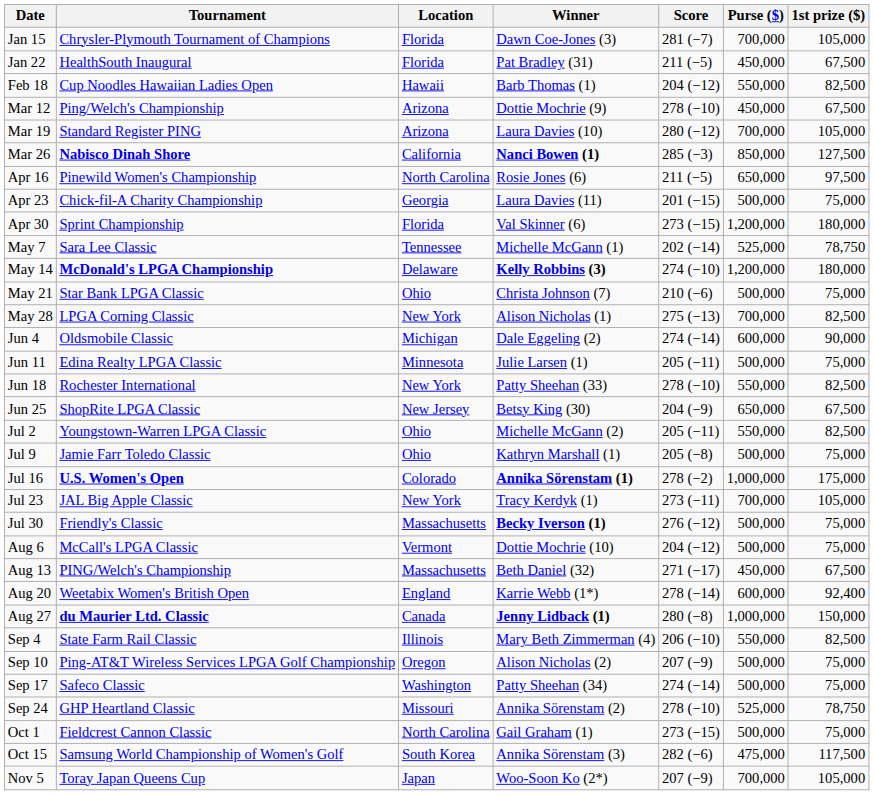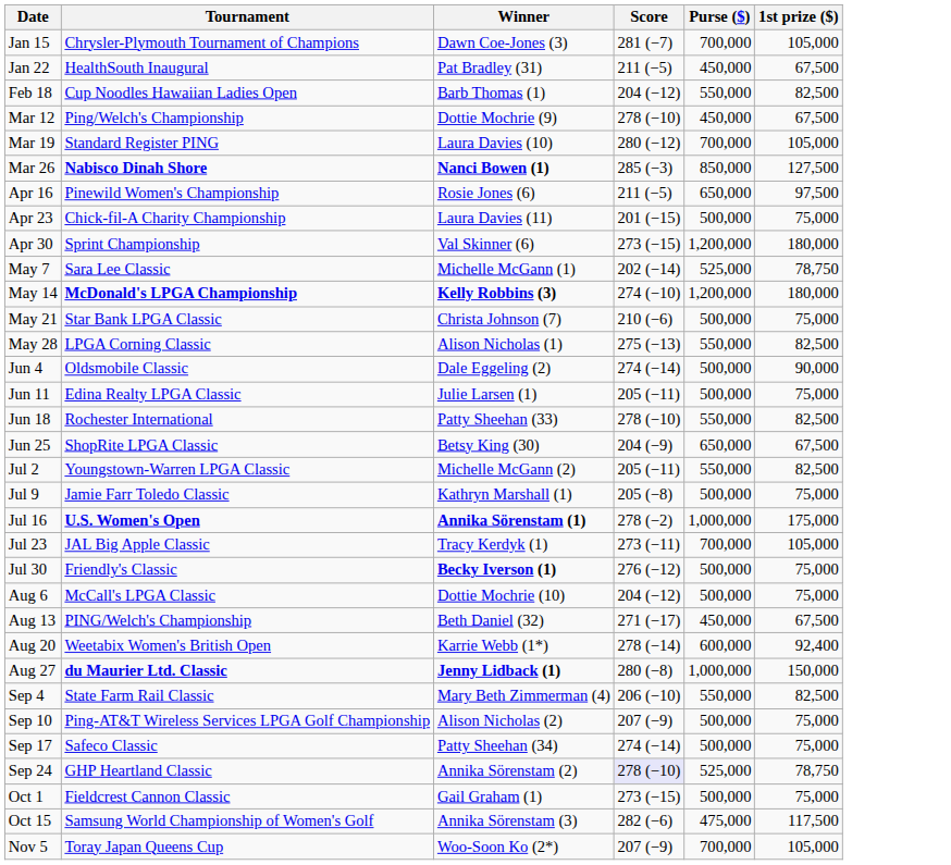- column: Location | Florida | Florida | Hawaii | Arizona | Arizona | California | North Carolina | Georgia | Florida | Tennessee | Delaware | Ohio | New York | Michigan | Minnesota | New York | New Jersey | Ohio | Ohio | Colorado | New York | Massachusetts | Vermont | Massachusetts | England | Canada | Illinois | Oregon | Washington | Missouri | North Carolina | South Korea | Japan
May 28 | Purse ($): 700,000 -> 550,000
Jun 4 | Purse ($): 600,000 -> 500,000
Sep 24 | Score: no background -> lavender background
